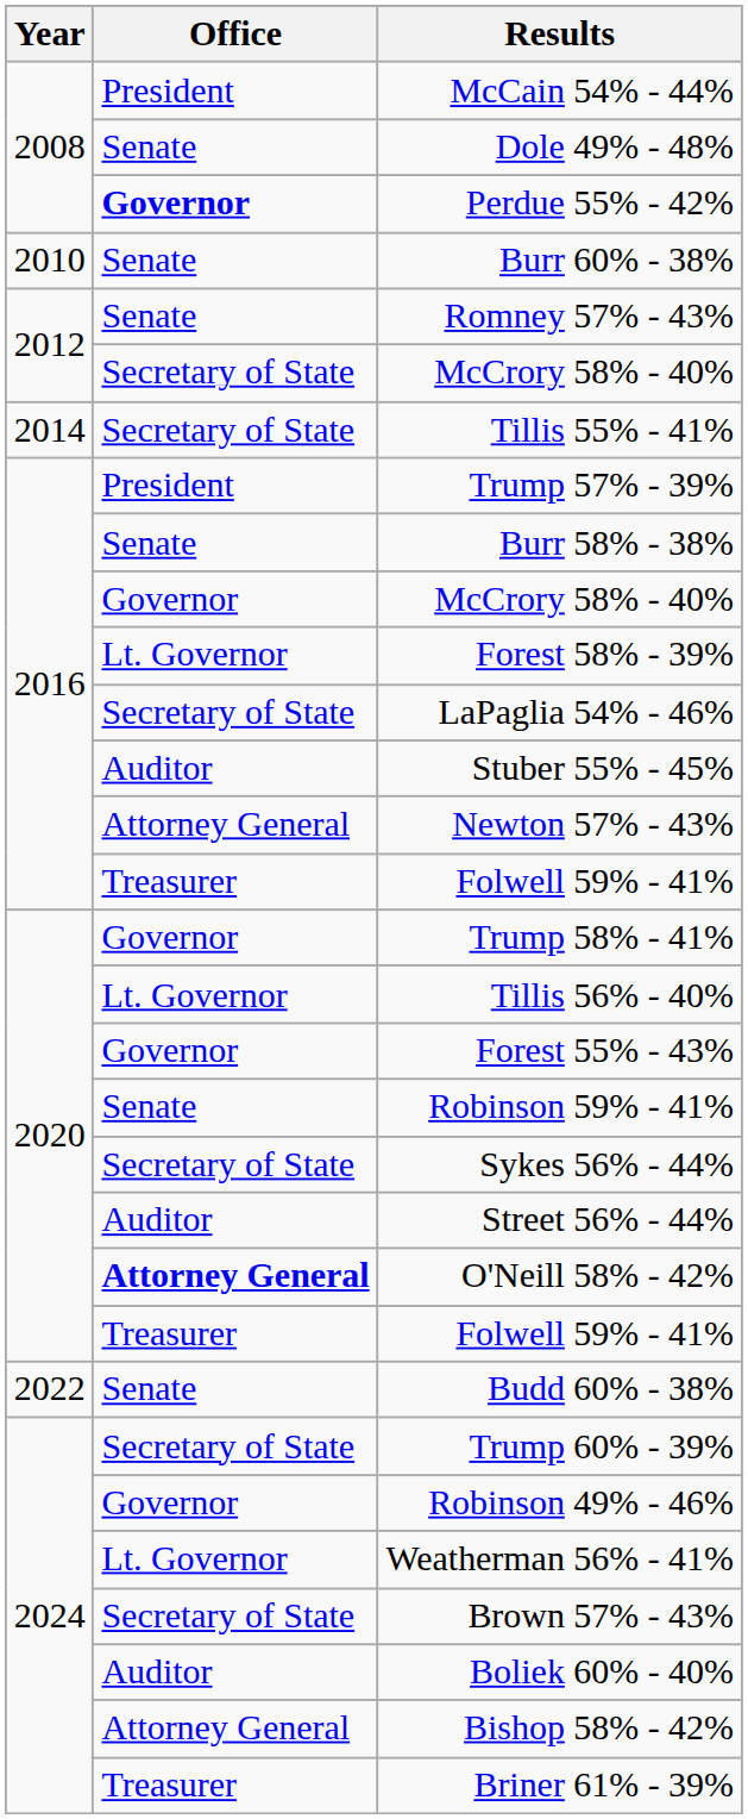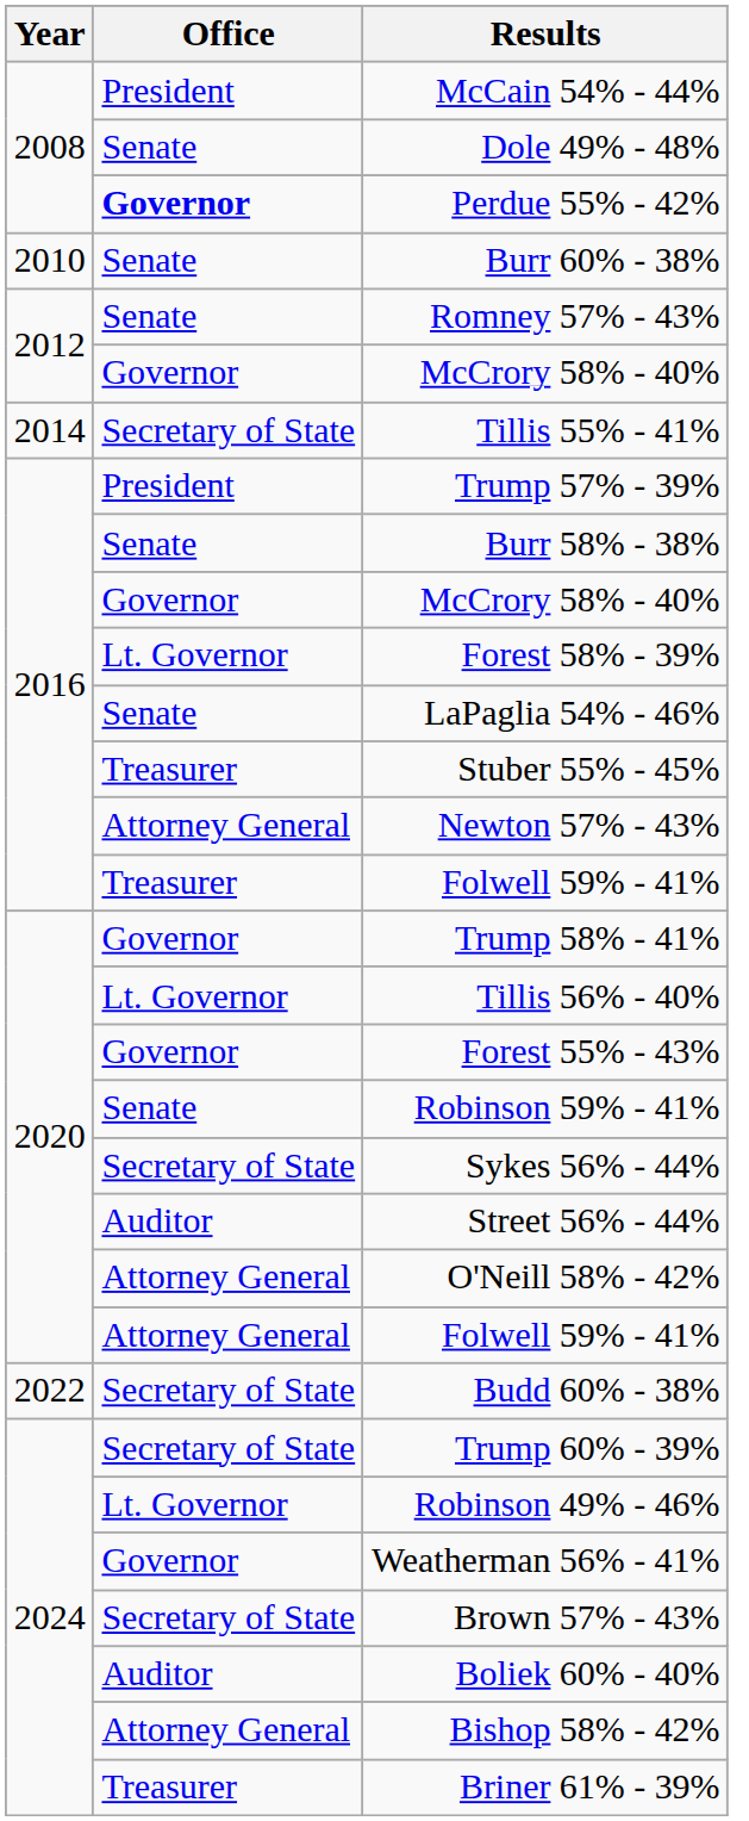2012 / McCrory 58% - 40% | Office: Secretary of State -> Governor
LaPaglia 54% - 46% | Office: Secretary of State -> Senate
Stuber 55% - 45% | Office: Auditor -> Treasurer
O'Neill 58% - 42% | Office: bold -> normal
2020 / Folwell 59% - 41% | Office: Treasurer -> Attorney General
Budd 60% - 38% | Office: Senate -> Secretary of State
Robinson 49% - 46% | Office: Governor -> Lt. Governor
Weatherman 56% - 41% | Office: Lt. Governor -> Governor
